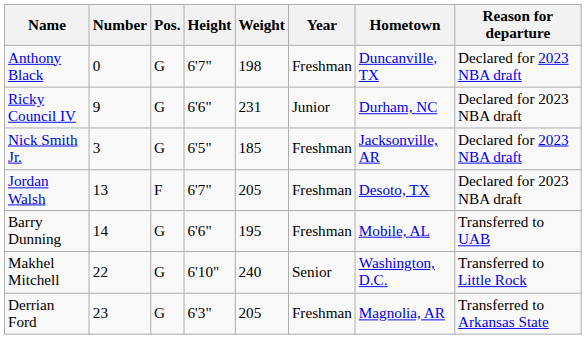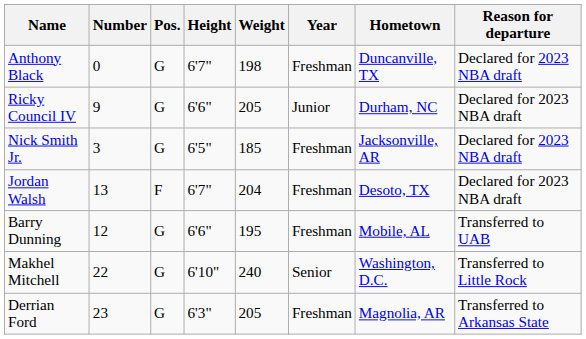Ricky Council IV | Weight: 231 -> 205
Jordan Walsh | Weight: 205 -> 204
Barry Dunning | Number: 14 -> 12
